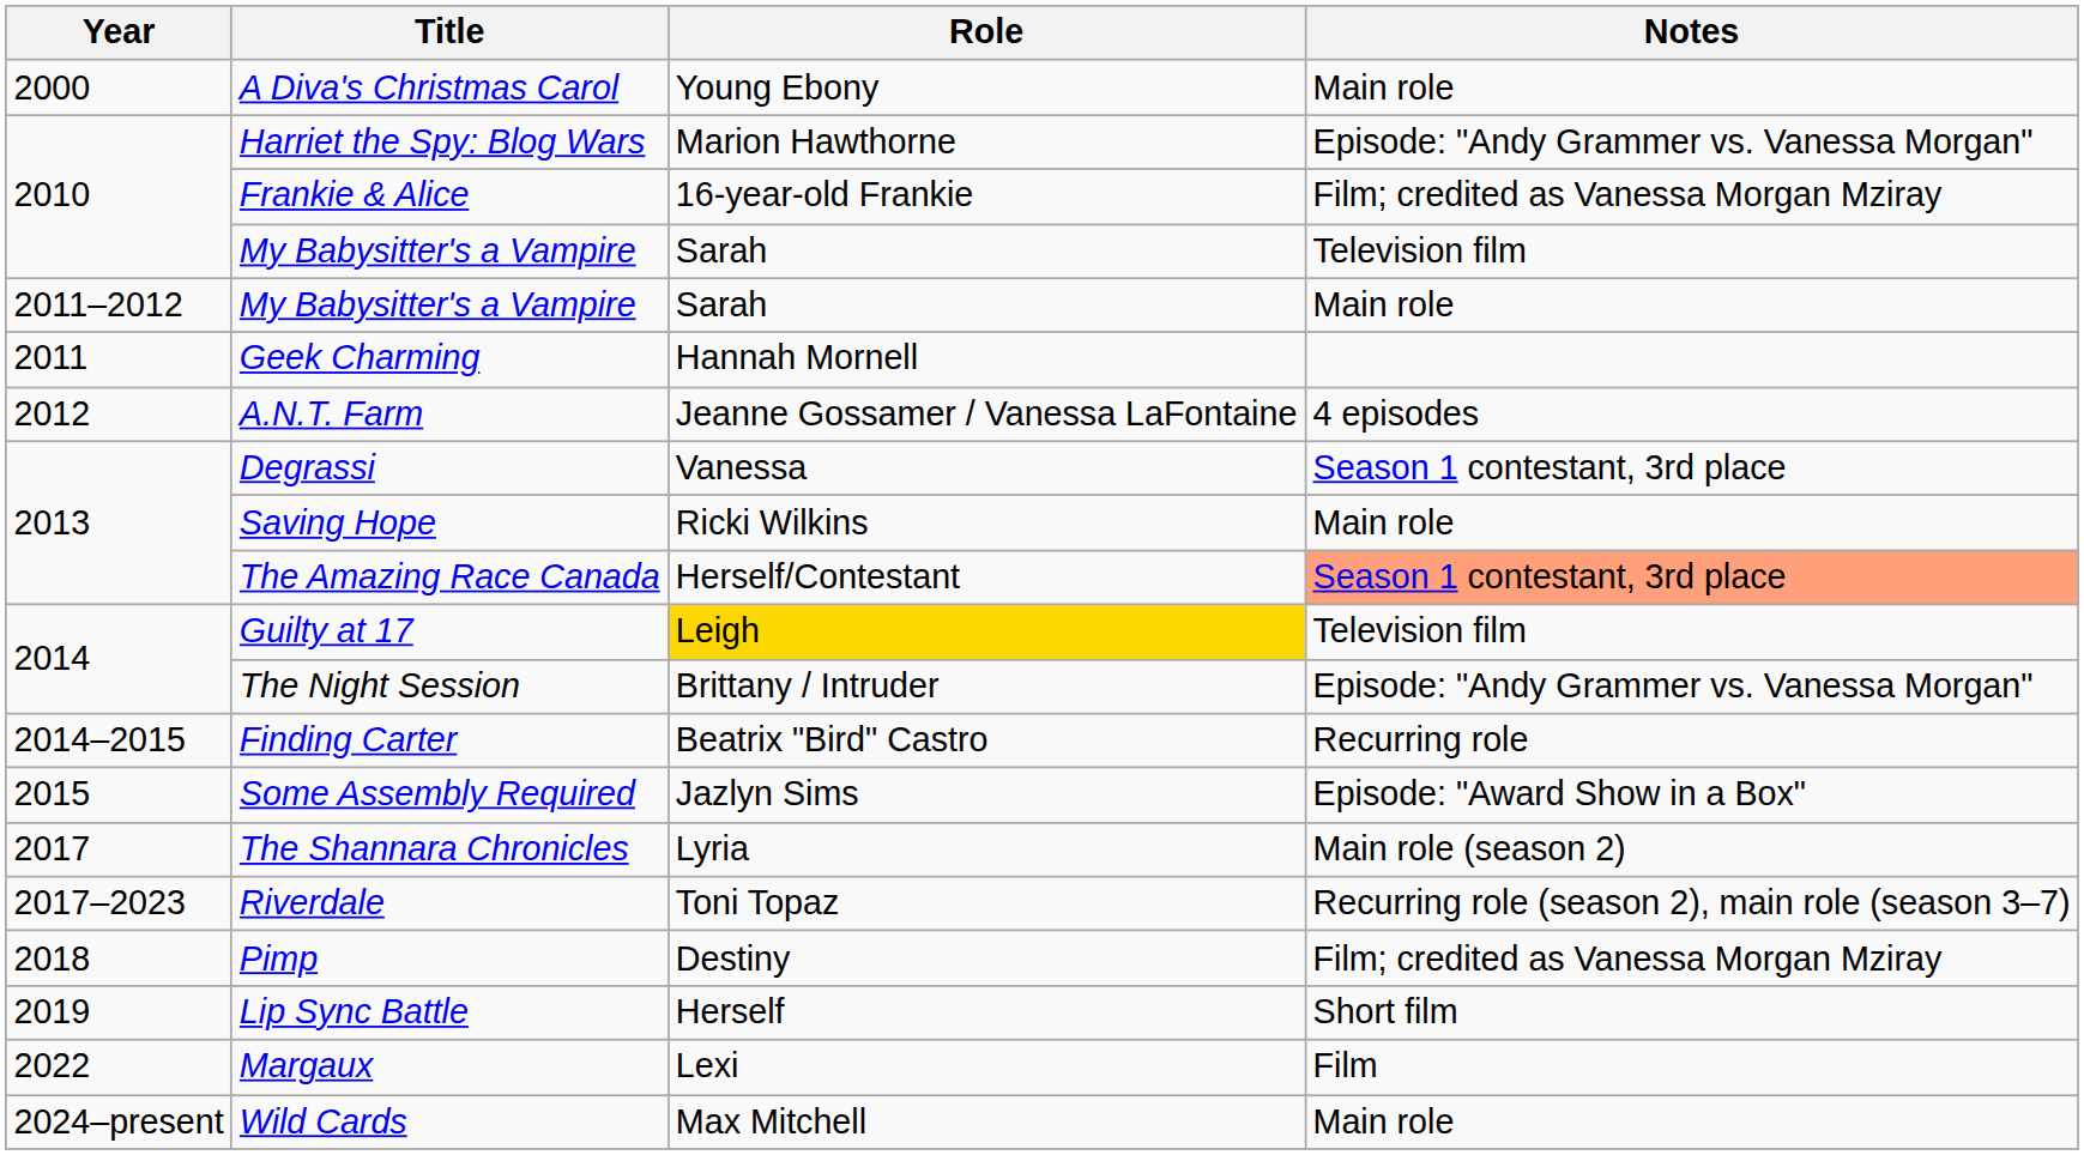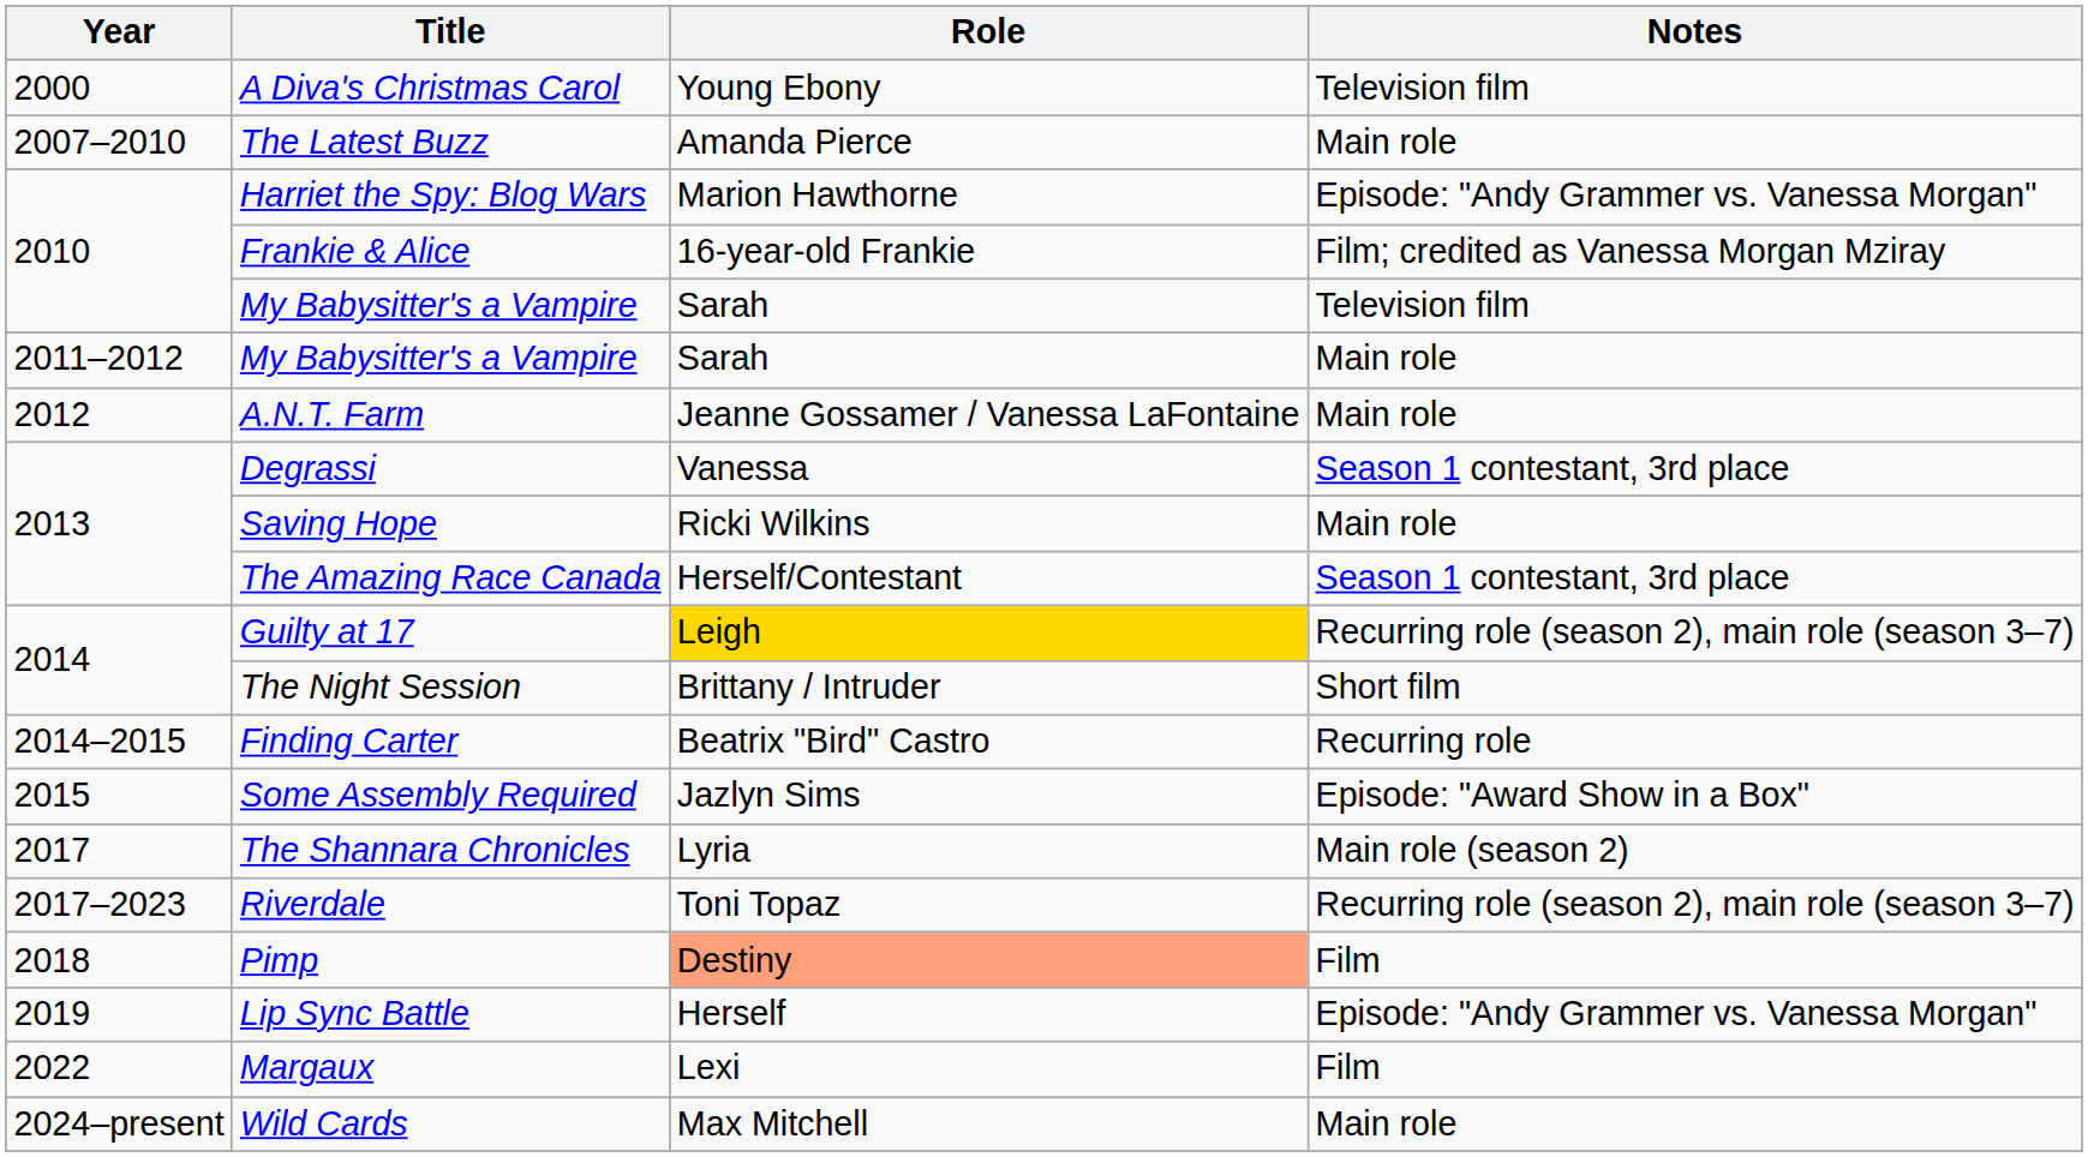A Diva's Christmas Carol | Notes: Main role -> Television film
+ row: 2007–2010 | The Latest Buzz | Amanda Pierce | Main role
- row: 2011 | Geek Charming | Hannah Mornell
A.N.T. Farm | Notes: 4 episodes -> Main role
The Amazing Race Canada | Notes: lightsalmon background -> no background
Guilty at 17 | Notes: Television film -> Recurring role (season 2), main role (season 3–7)
The Night Session | Notes: Episode: "Andy Grammer vs. Vanessa Morgan" -> Short film
Pimp | Role: no background -> lightsalmon background
Pimp | Notes: Film; credited as Vanessa Morgan Mziray -> Film
Lip Sync Battle | Notes: Short film -> Episode: "Andy Grammer vs. Vanessa Morgan"
